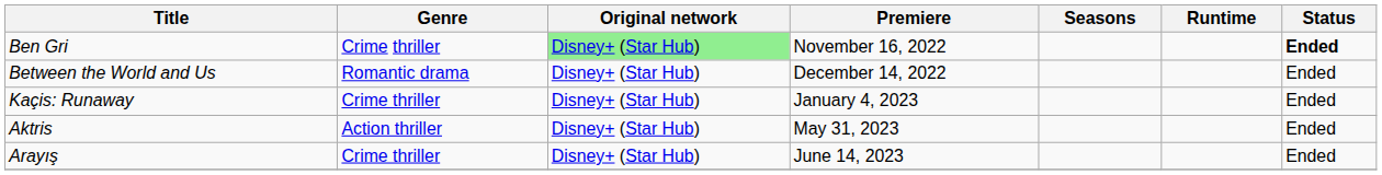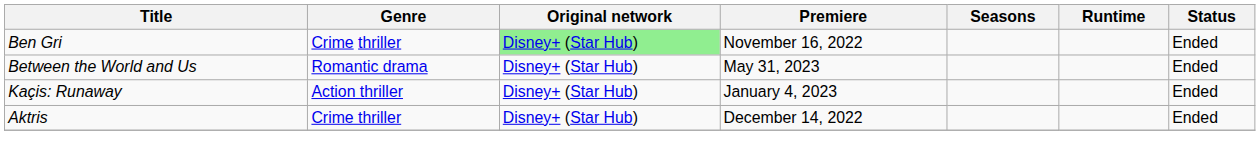Ben Gri | Status: bold -> normal
Between the World and Us | Premiere: December 14, 2022 -> May 31, 2023
Kaçis: Runaway | Genre: Crime thriller -> Action thriller
Aktris | Genre: Action thriller -> Crime thriller
Aktris | Premiere: May 31, 2023 -> December 14, 2022
- row: Arayış | Crime thriller | Disney+ (Star Hub) | June 14, 2023 | Ended
